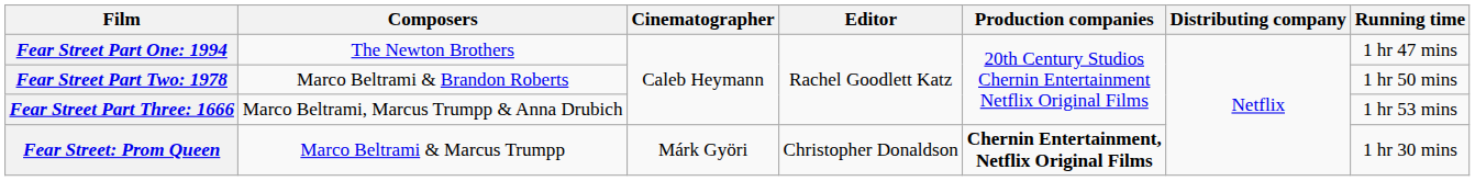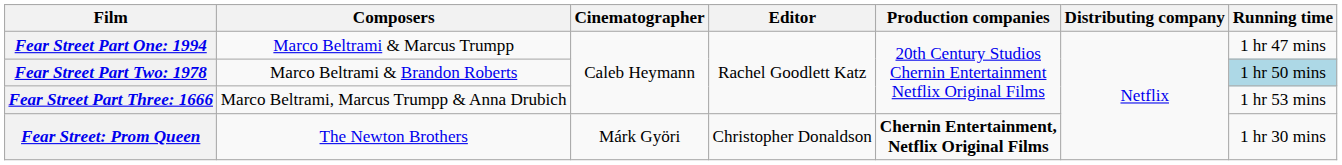Fear Street Part One: 1994 | Composers: The Newton Brothers -> Marco Beltrami & Marcus Trumpp
Fear Street Part Two: 1978 | Running time: no background -> lightblue background
Fear Street: Prom Queen | Composers: Marco Beltrami & Marcus Trumpp -> The Newton Brothers
